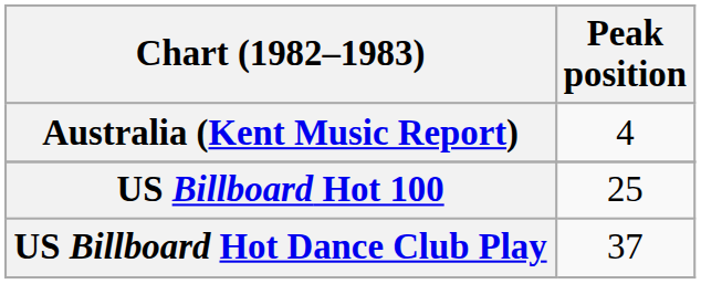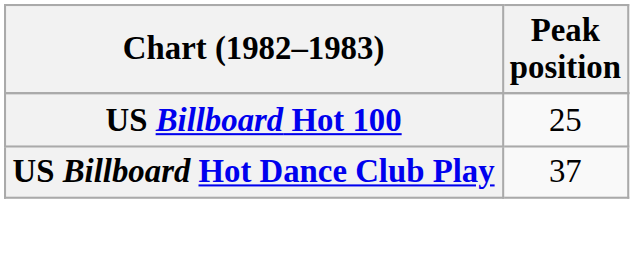- row: Australia (Kent Music Report) | 4
